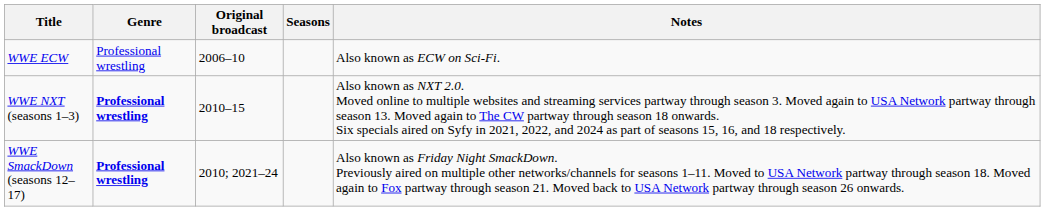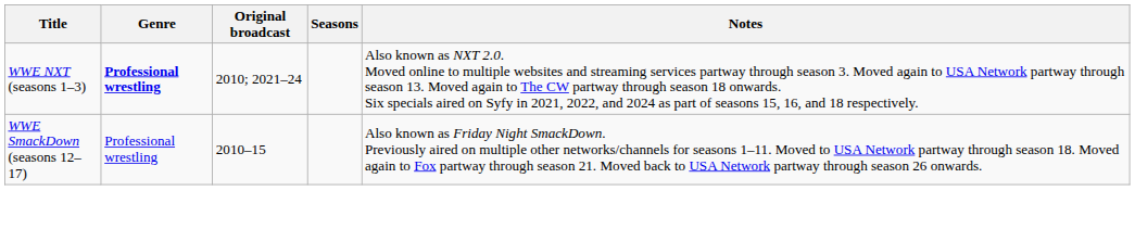- row: WWE ECW | Professional wrestling | 2006–10 | Also known as ECW on Sci-Fi.
WWE NXT (seasons 1–3) | Original broadcast: 2010–15 -> 2010; 2021–24
WWE SmackDown (seasons 12–17) | Genre: bold -> normal
WWE SmackDown (seasons 12–17) | Original broadcast: 2010; 2021–24 -> 2010–15
